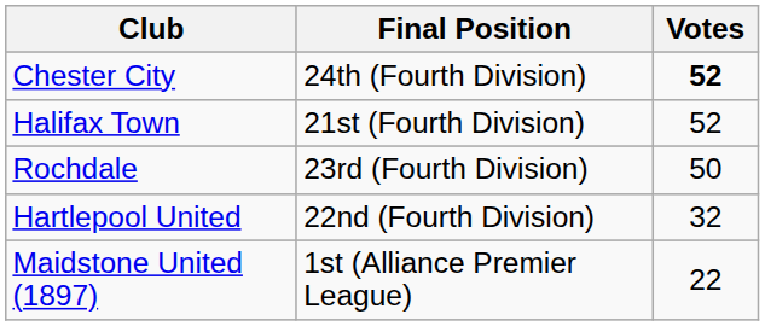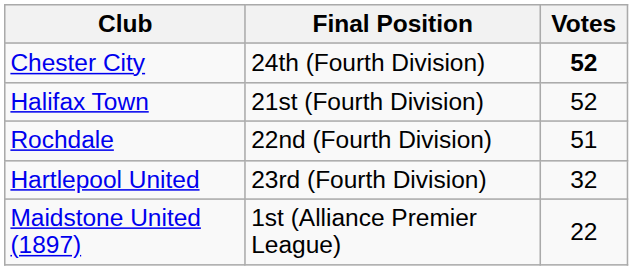Rochdale | Final Position: 23rd (Fourth Division) -> 22nd (Fourth Division)
Rochdale | Votes: 50 -> 51
Hartlepool United | Final Position: 22nd (Fourth Division) -> 23rd (Fourth Division)
